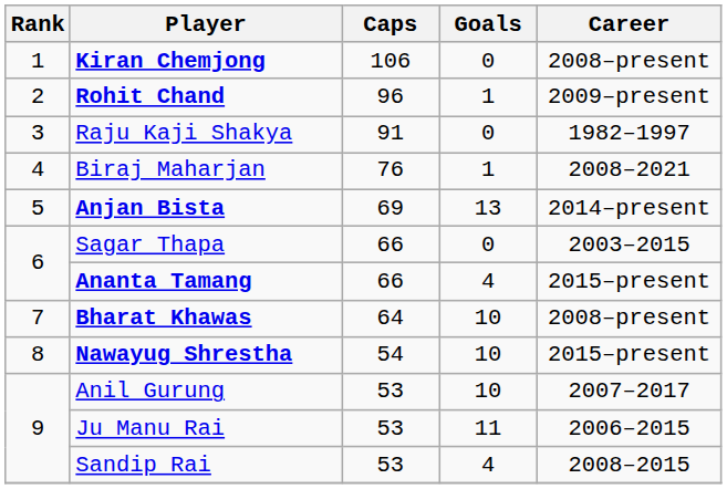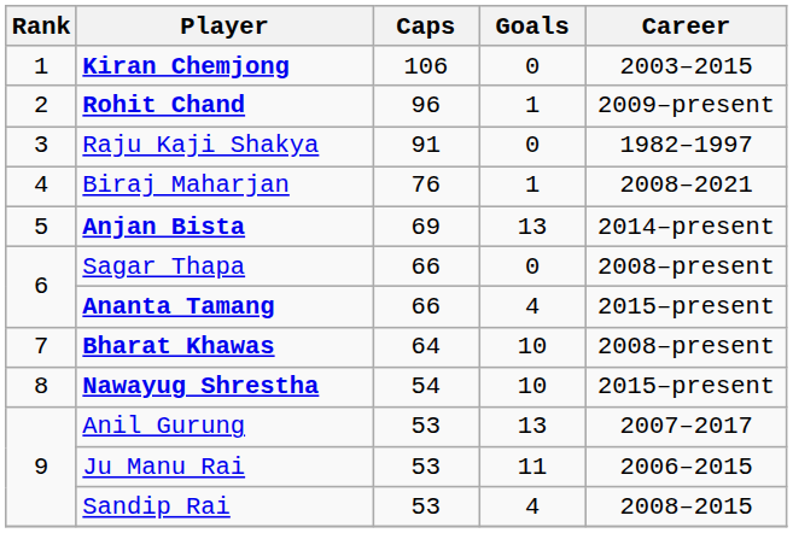Kiran Chemjong | Career: 2008–present -> 2003–2015
Sagar Thapa | Career: 2003–2015 -> 2008–present
Anil Gurung | Goals: 10 -> 13
